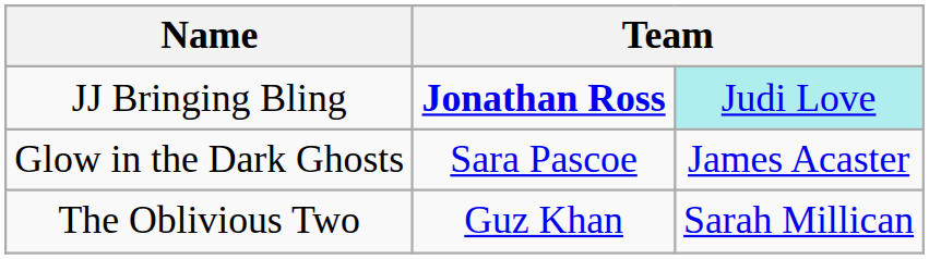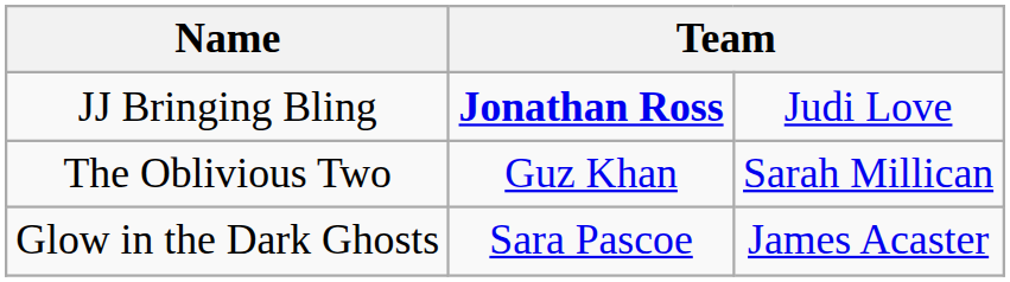JJ Bringing Bling | column 3: paleturquoise background -> no background
rows swapped: Glow in the Dark Ghosts <-> The Oblivious Two
